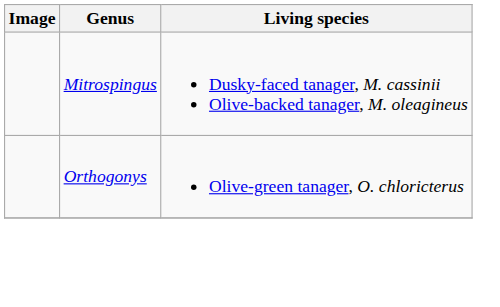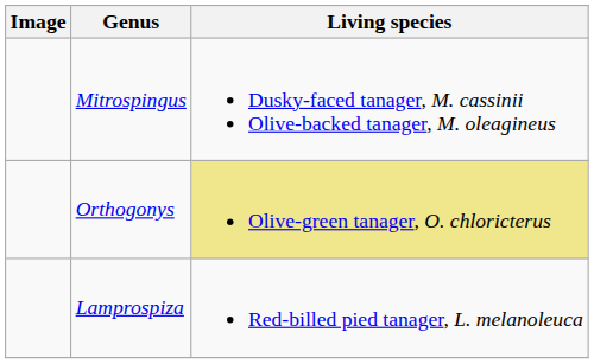Orthogonys | Living species: no background -> khaki background
+ row: Lamprospiza | Red-billed pied tanager, L. melanoleuca
